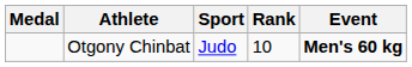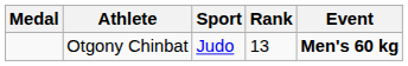Otgony Chinbat | Rank: 10 -> 13
